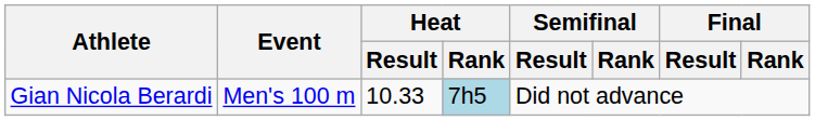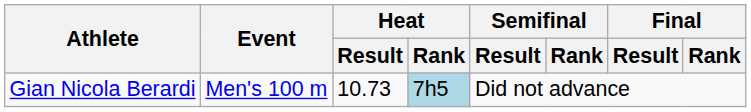Gian Nicola Berardi | Heat / Result: 10.33 -> 10.73
